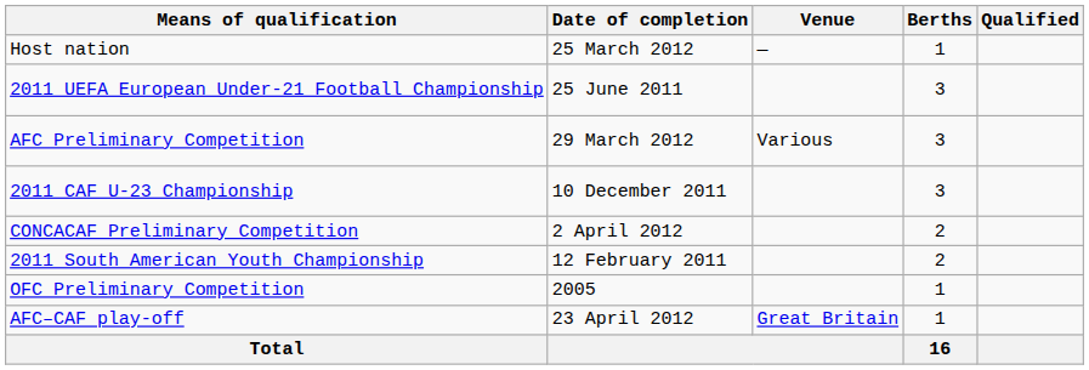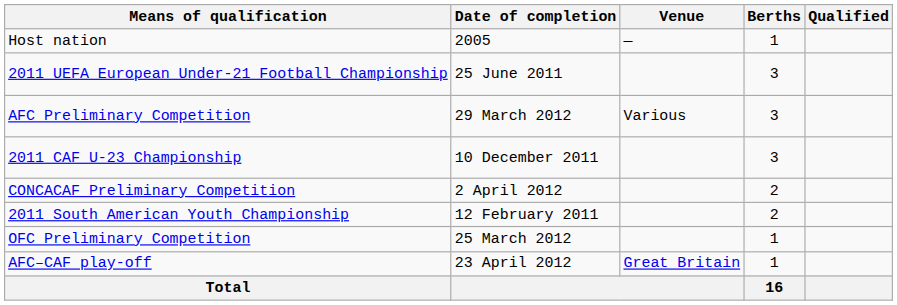Host nation | Date of completion: 25 March 2012 -> 2005
OFC Preliminary Competition | Date of completion: 2005 -> 25 March 2012
